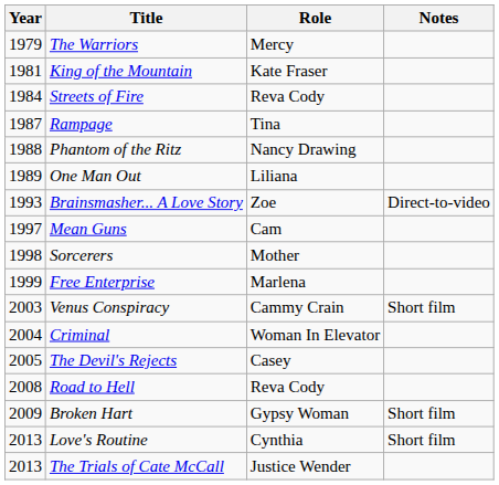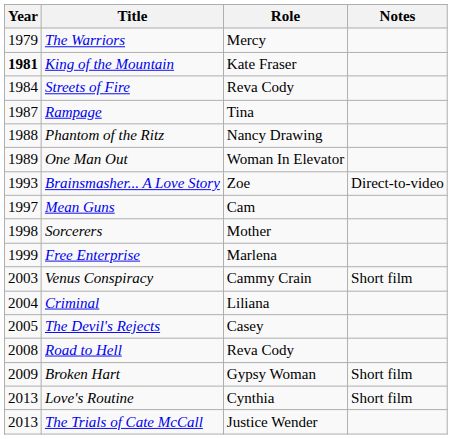King of the Mountain | Year: normal -> bold
One Man Out | Role: Liliana -> Woman In Elevator
Criminal | Role: Woman In Elevator -> Liliana
